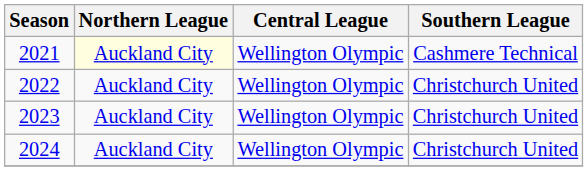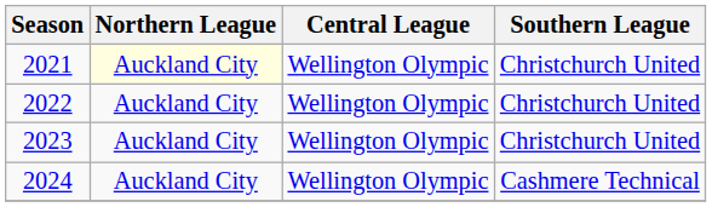2021 | Southern League: Cashmere Technical -> Christchurch United
2024 | Southern League: Christchurch United -> Cashmere Technical
